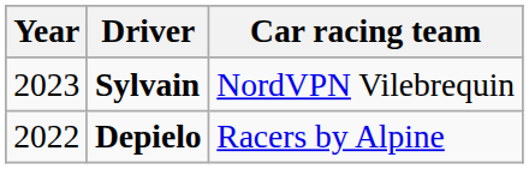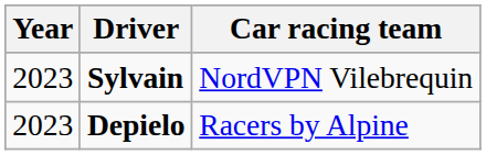Depielo | Year: 2022 -> 2023
